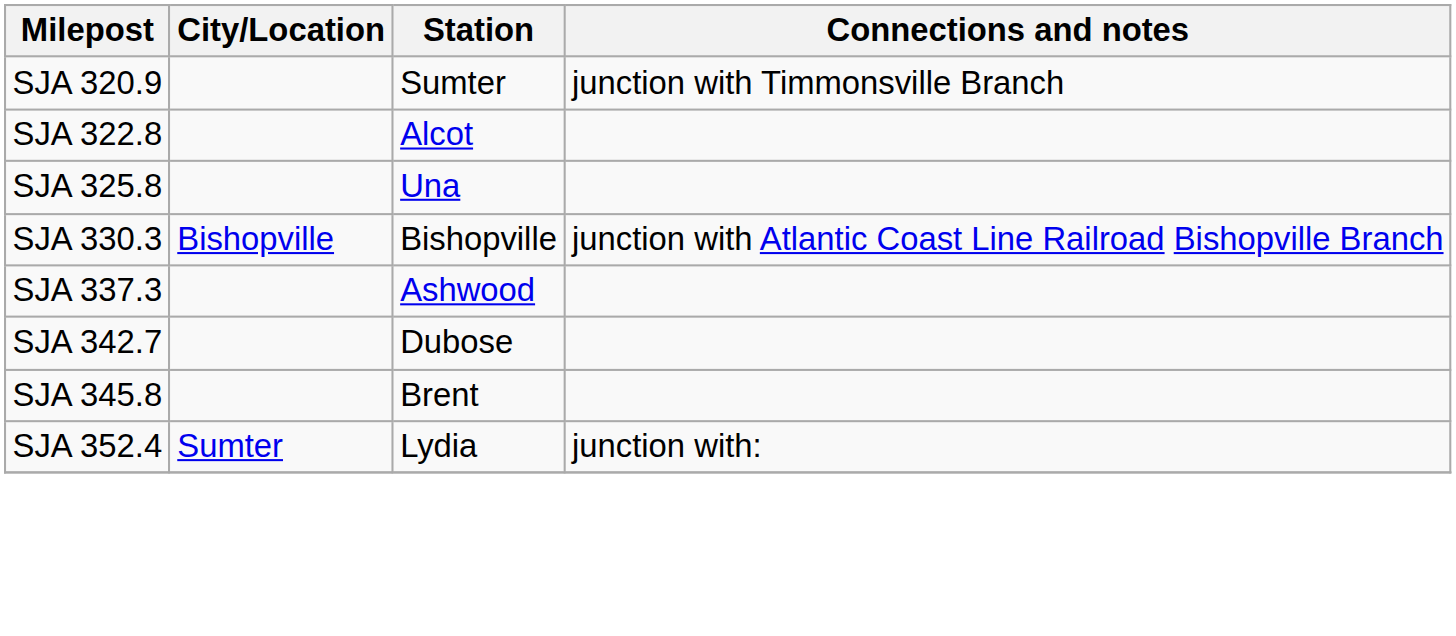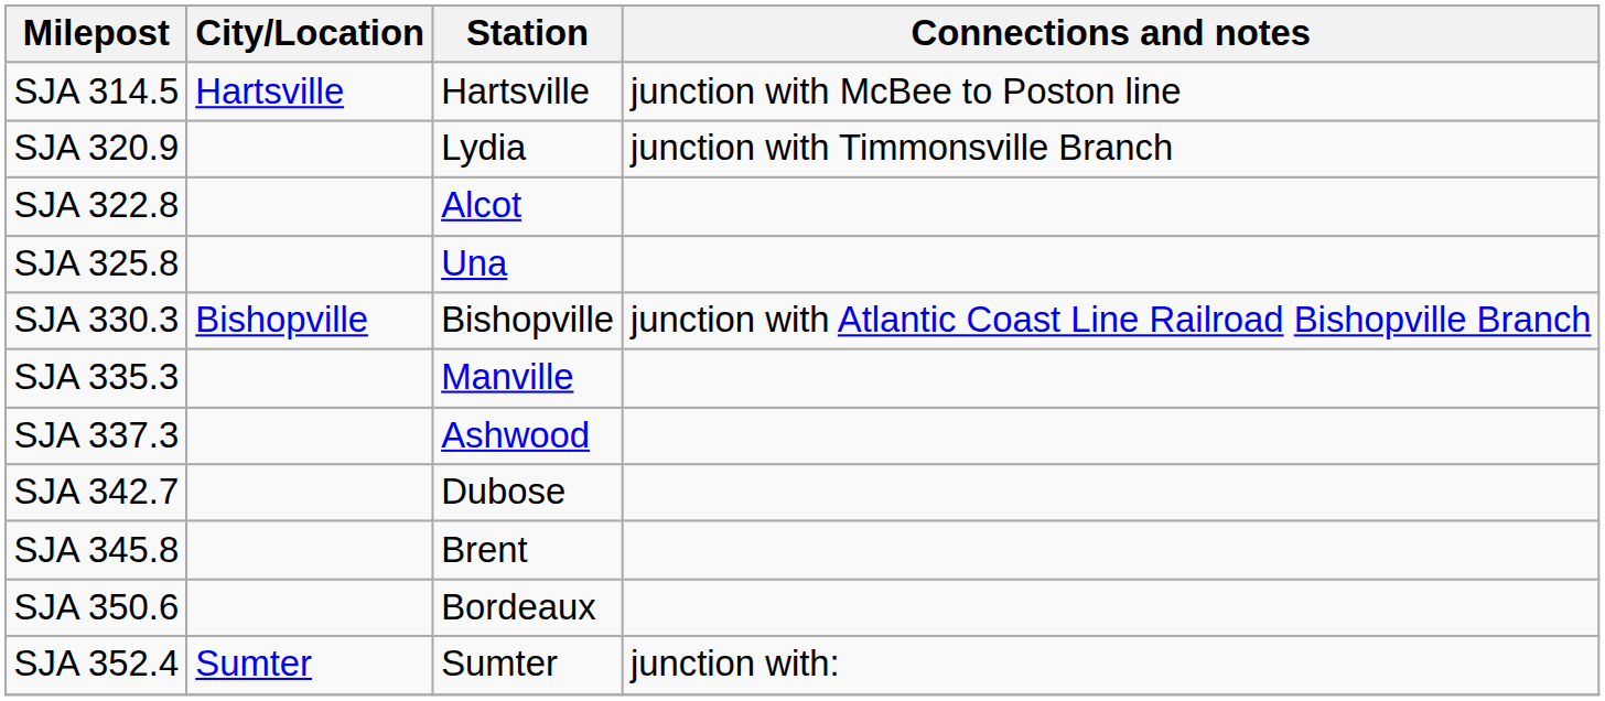+ row: SJA 314.5 | Hartsville | Hartsville | junction with McBee to Poston line
SJA 320.9 | Station: Sumter -> Lydia
+ row: SJA 335.3 | Manville
+ row: SJA 350.6 | Bordeaux
SJA 352.4 | Station: Lydia -> Sumter
